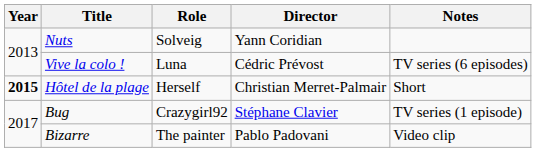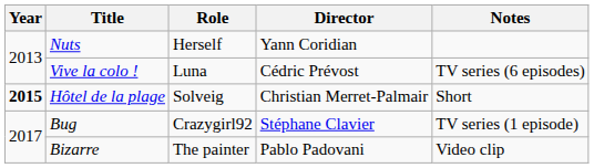Nuts | Role: Solveig -> Herself
Hôtel de la plage | Role: Herself -> Solveig
